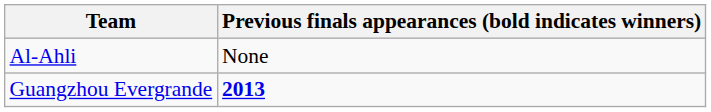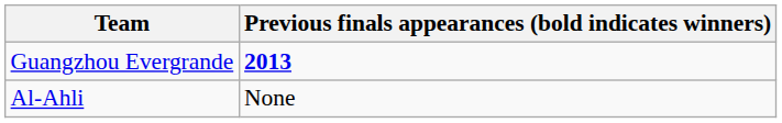rows swapped: Al-Ahli <-> Guangzhou Evergrande
